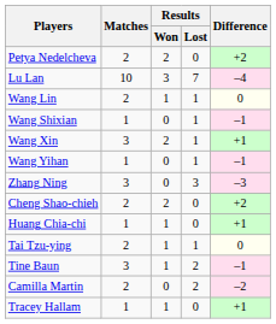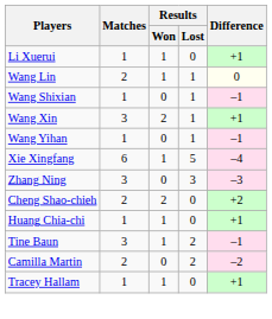- row: Petya Nedelcheva | 2 | 2 | 0 | +2
+ row: Li Xuerui | 1 | 1 | 0 | +1
- row: Lu Lan | 10 | 3 | 7 | –4
+ row: Xie Xingfang | 6 | 1 | 5 | –4
- row: Tai Tzu-ying | 2 | 1 | 1 | 0
